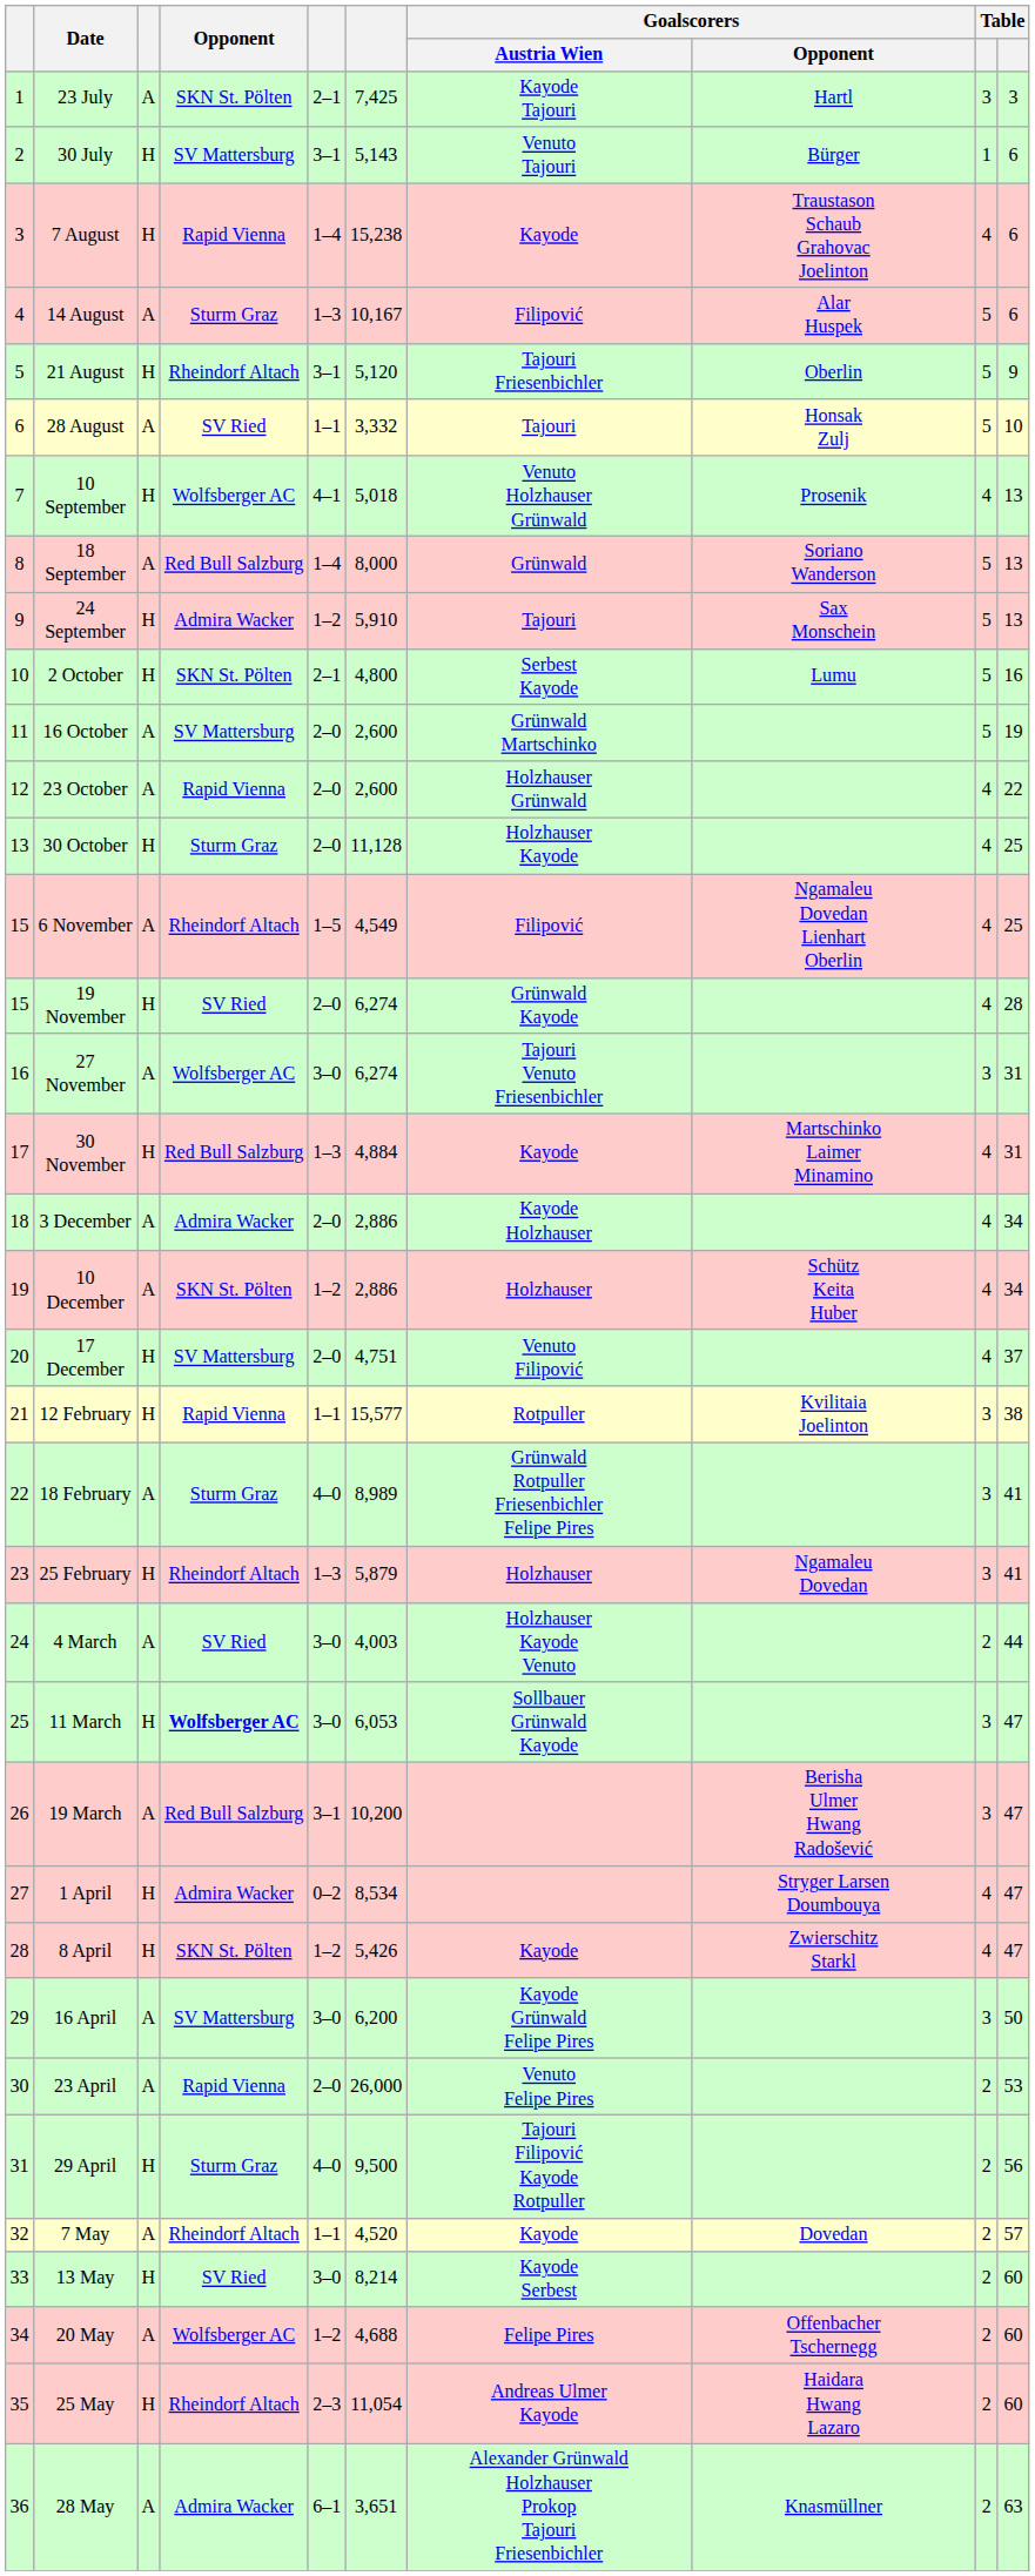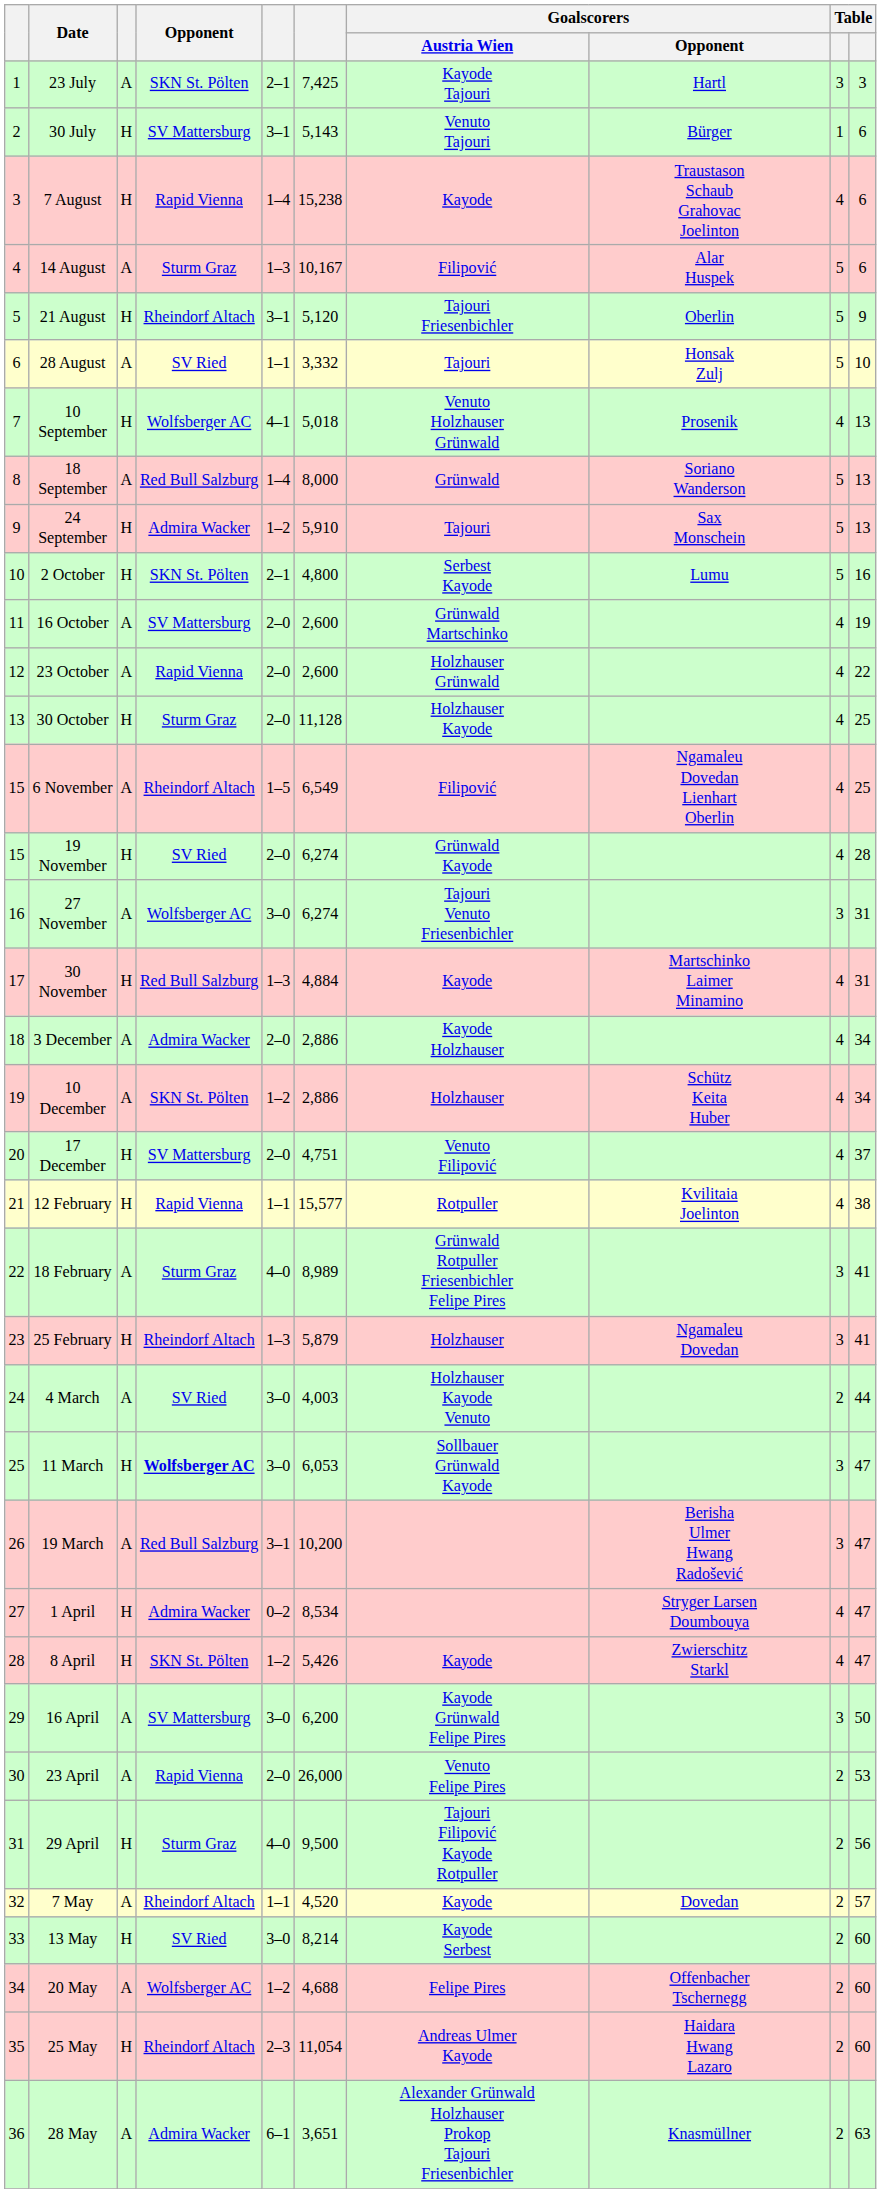16 October | column 9: 5 -> 4
6 November | column 6: 4,549 -> 6,549
12 February | column 9: 3 -> 4
